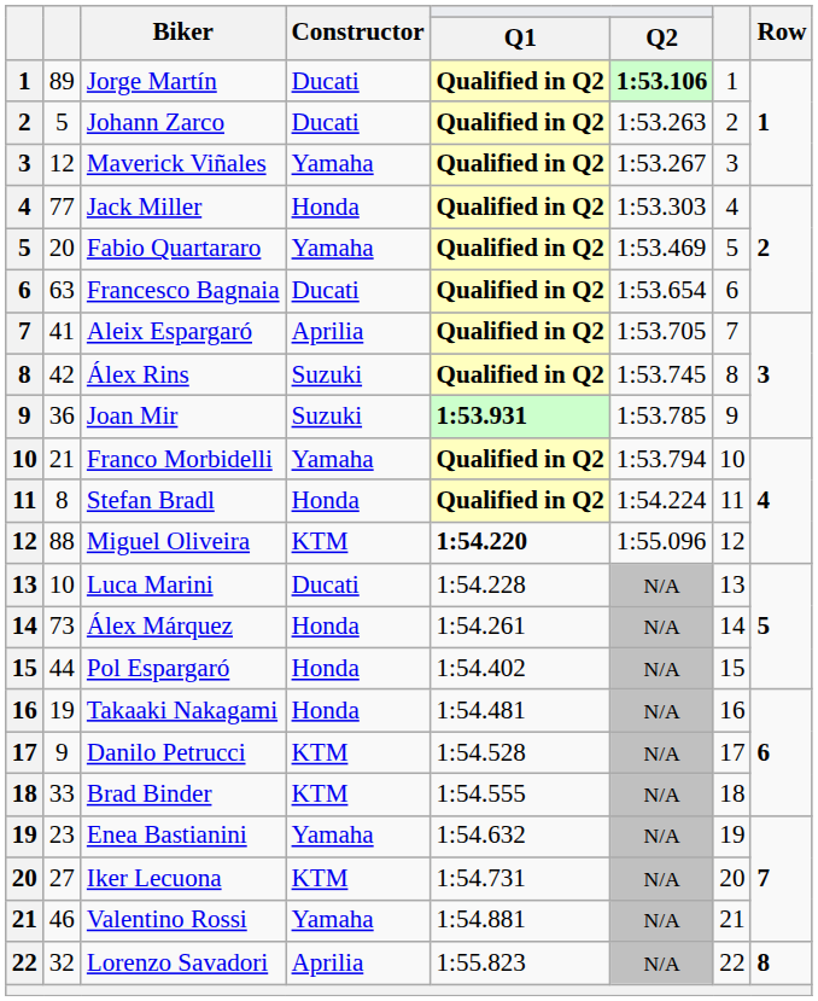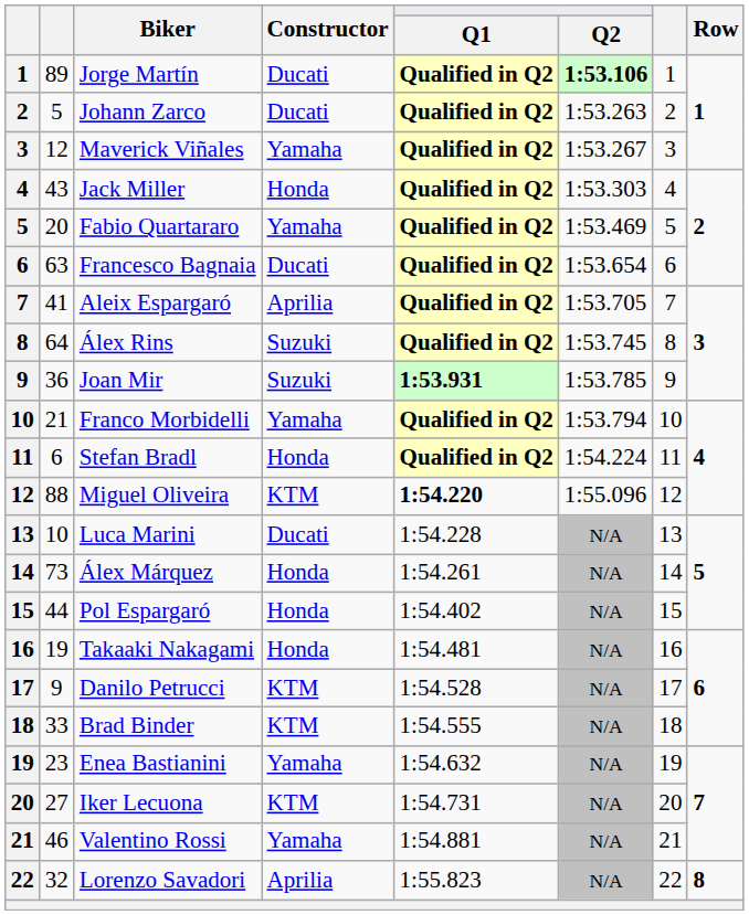Jack Miller | column 2: 77 -> 43
Álex Rins | column 2: 42 -> 64
Stefan Bradl | column 2: 8 -> 6
